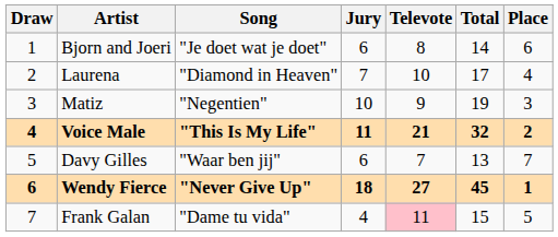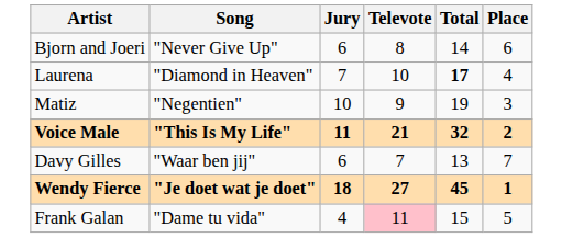- column: Draw | 1 | 2 | 3 | 4 | 5 | 6 | 7
Bjorn and Joeri | Song: "Je doet wat je doet" -> "Never Give Up"
Laurena | Total: normal -> bold
Wendy Fierce | Song: "Never Give Up" -> "Je doet wat je doet"
